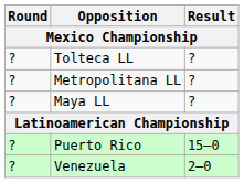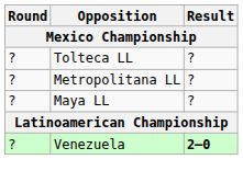- row: ? | Puerto Rico | 15–0
Venezuela | Result: normal -> bold
